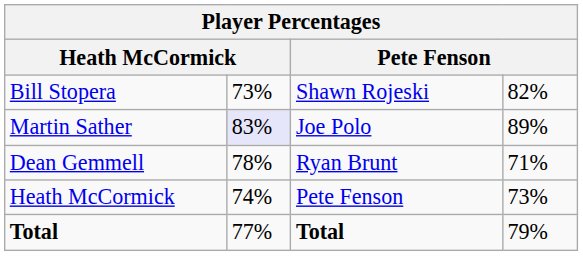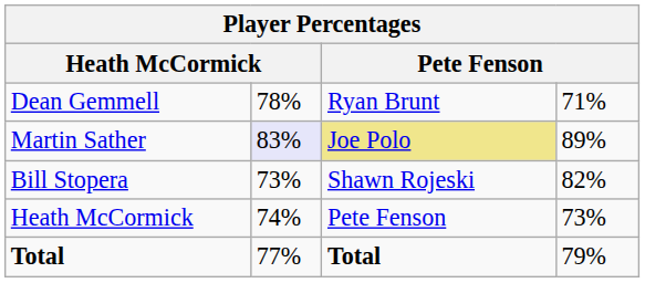rows swapped: Dean Gemmell <-> Bill Stopera
Martin Sather | column 3: no background -> khaki background
